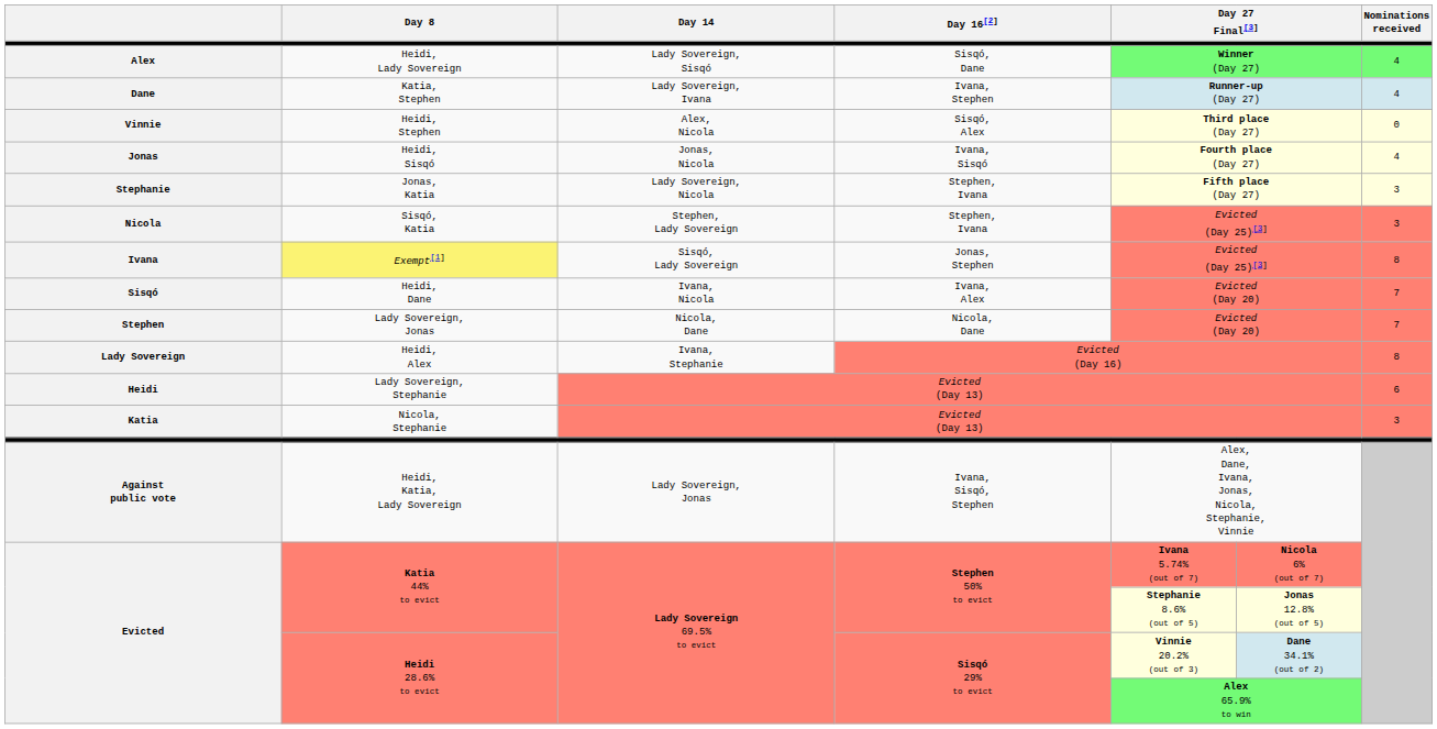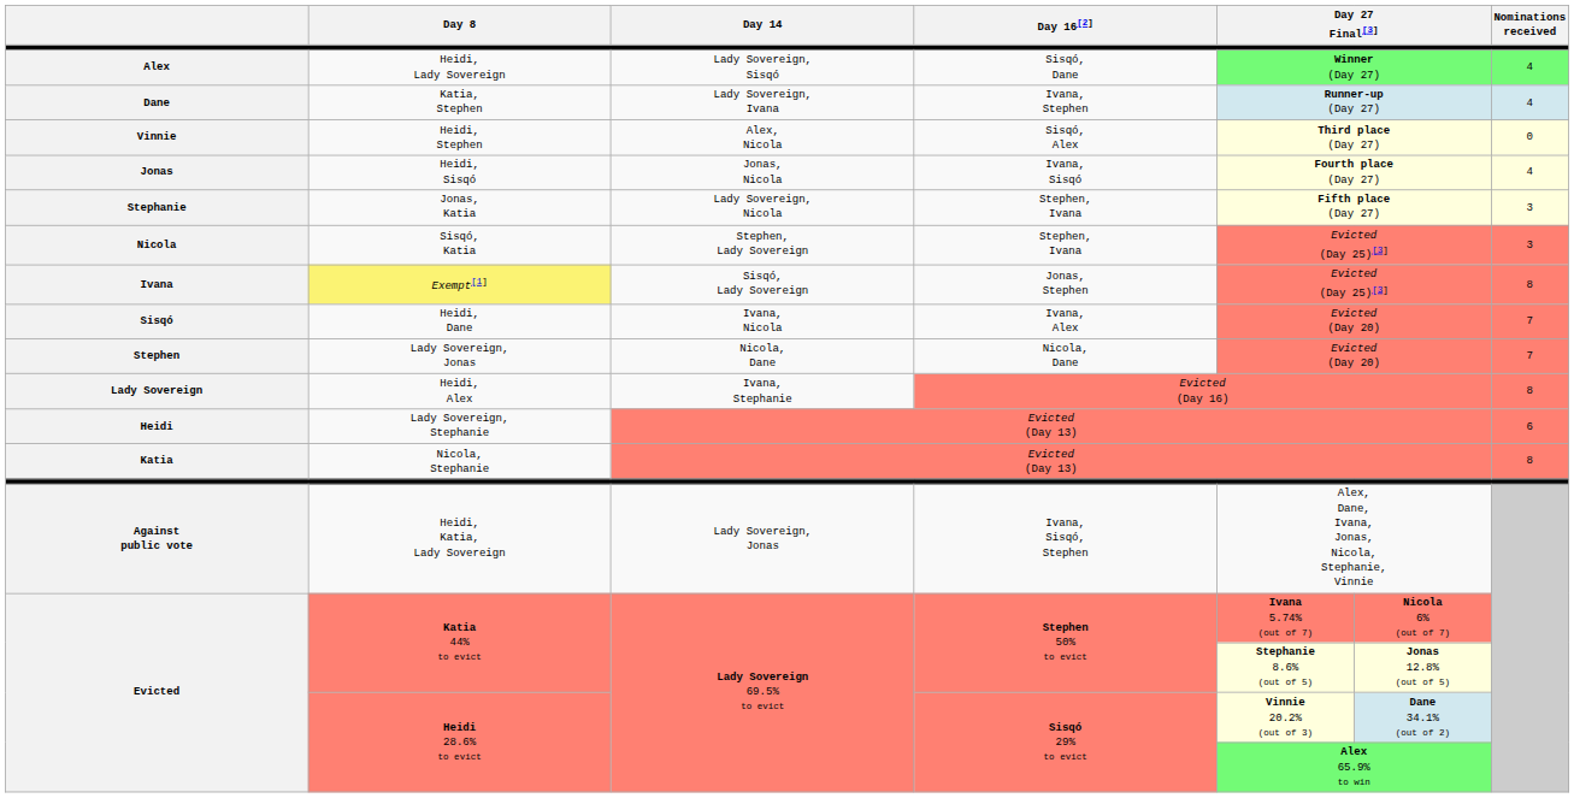Nicola, Stephanie | Nominations received: 3 -> 8
